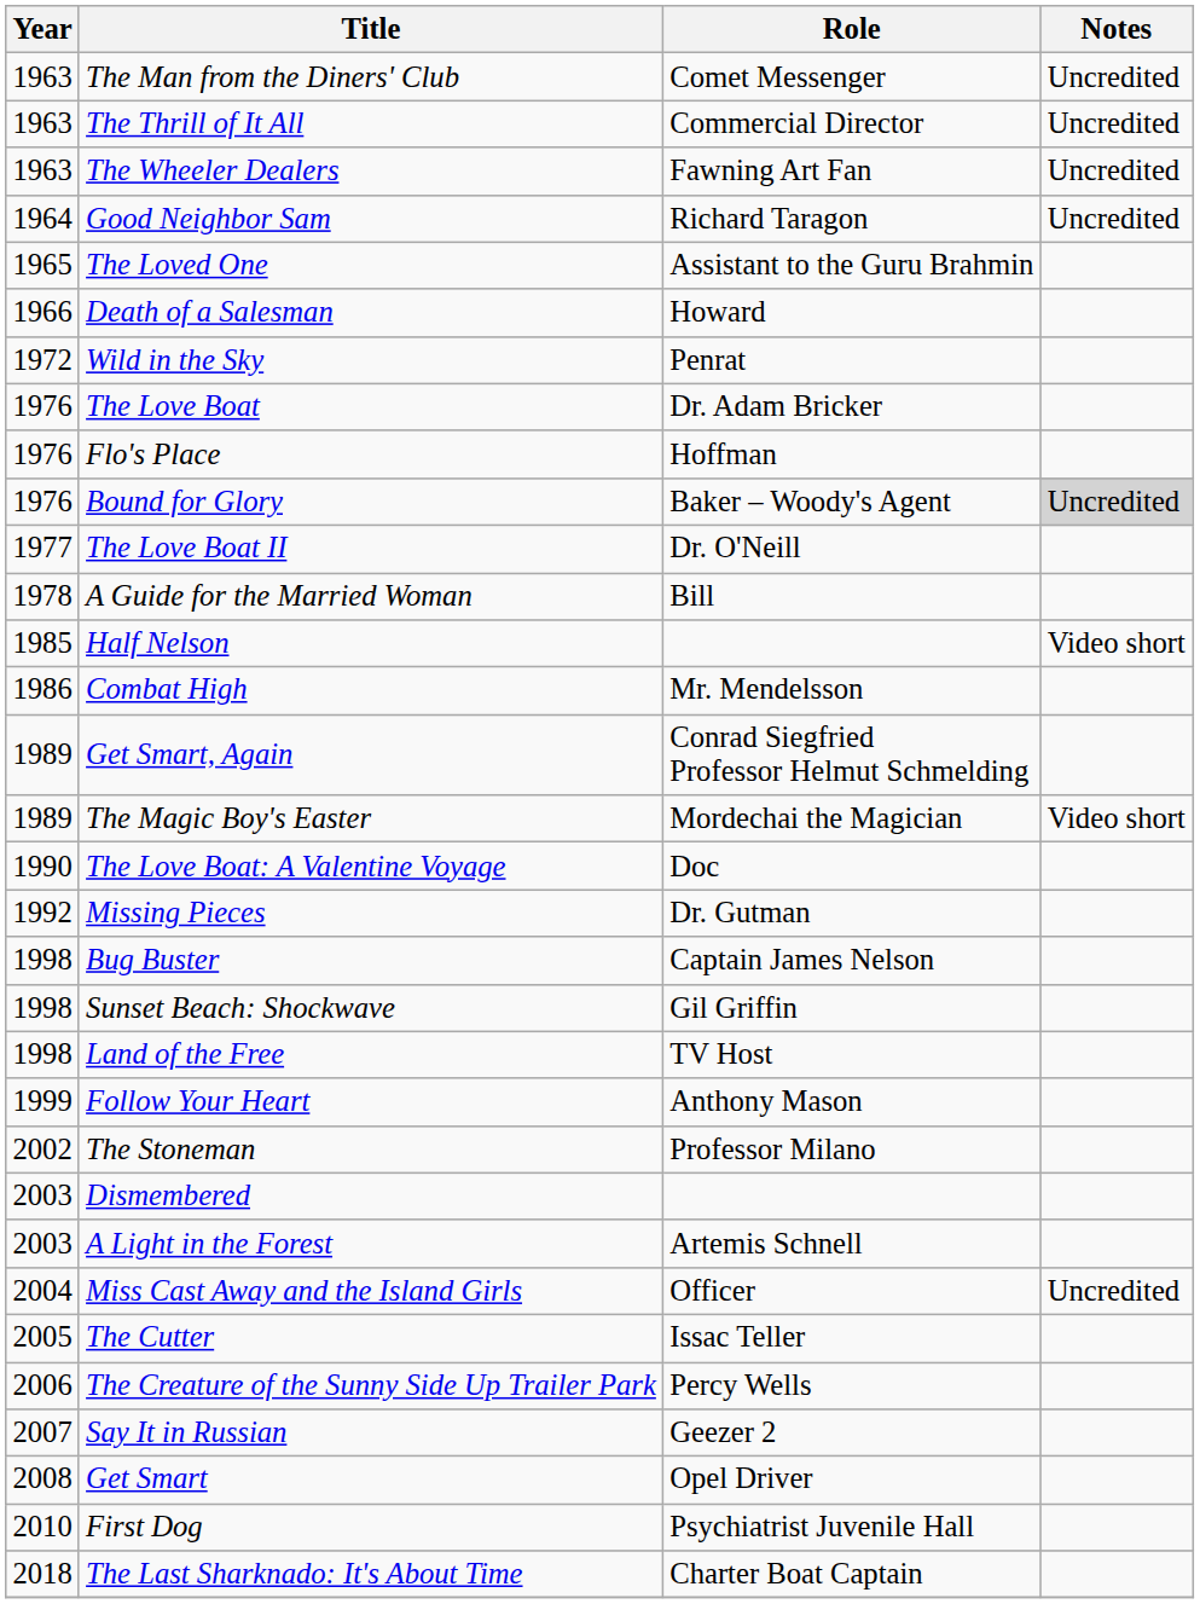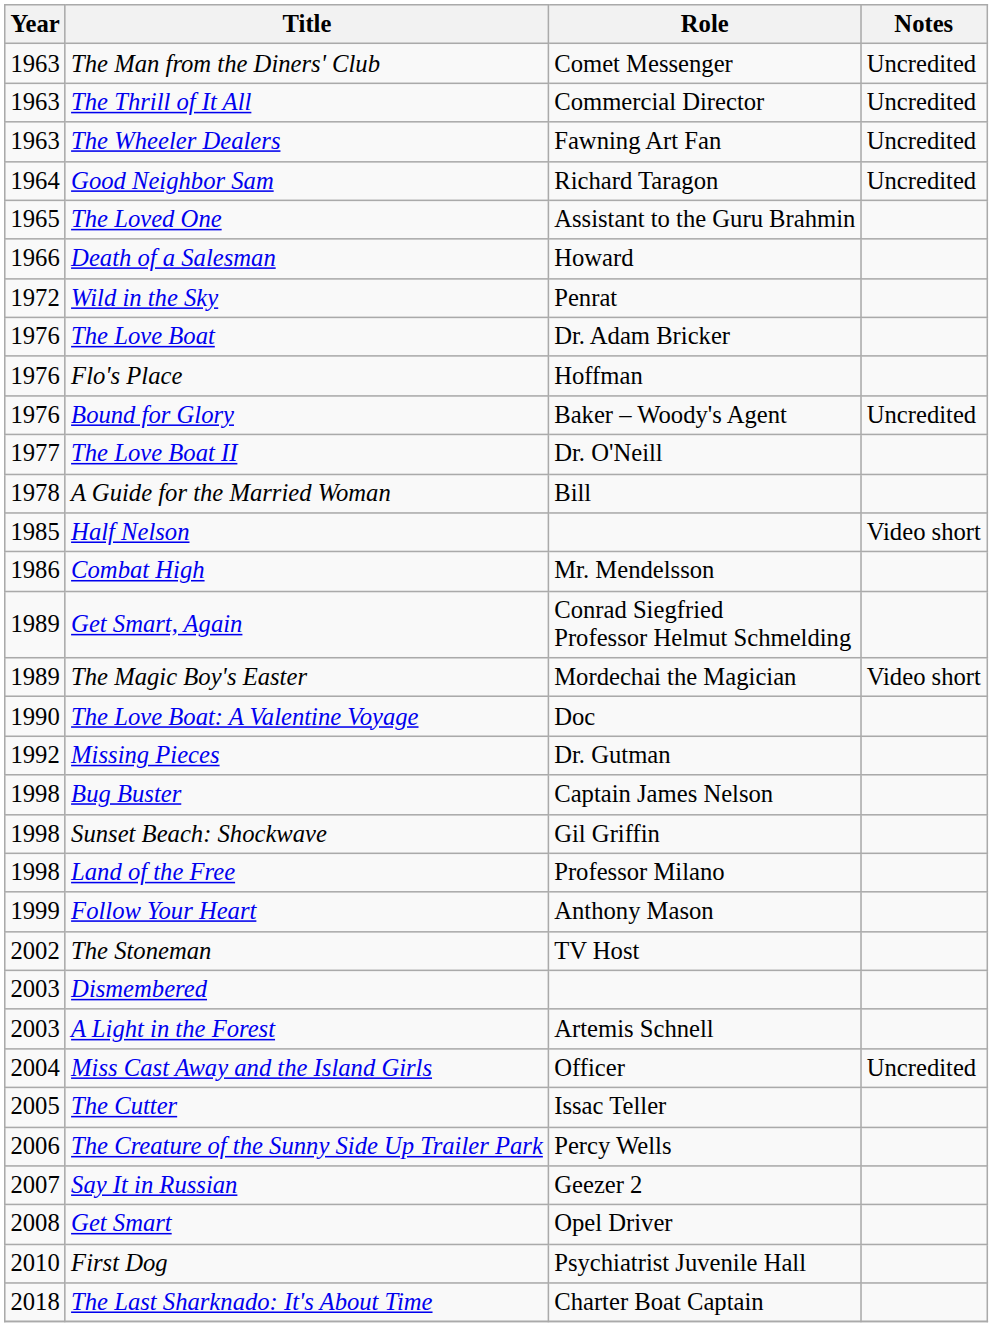Bound for Glory | Notes: lightgrey background -> no background
Land of the Free | Role: TV Host -> Professor Milano
The Stoneman | Role: Professor Milano -> TV Host
